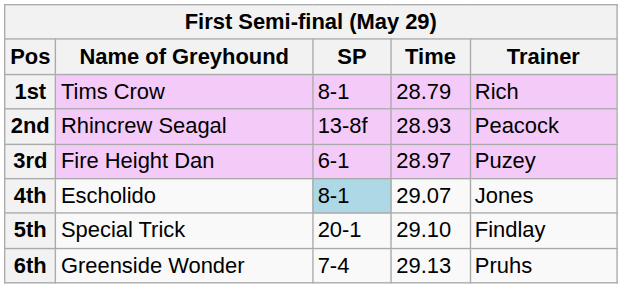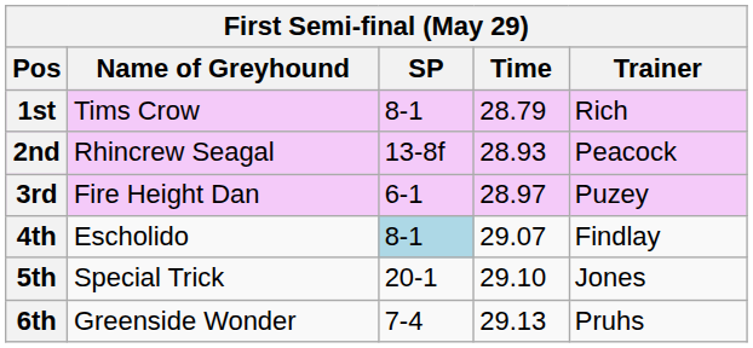4th | Trainer: Jones -> Findlay
5th | Trainer: Findlay -> Jones
